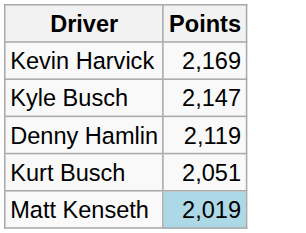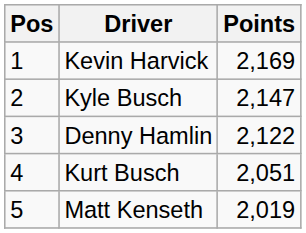+ column: Pos | 1 | 2 | 3 | 4 | 5
Denny Hamlin | Points: 2,119 -> 2,122
Matt Kenseth | Points: lightblue background -> no background
